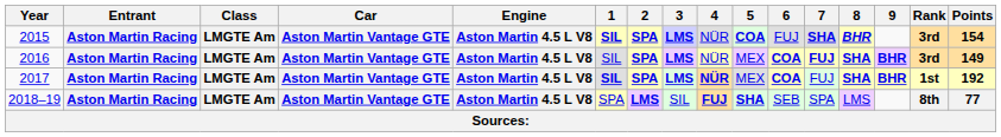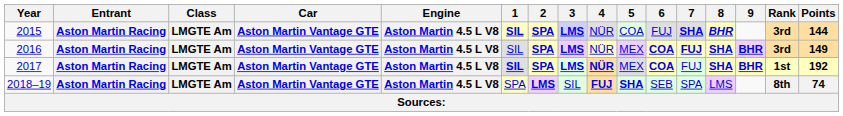2015 | 5: bold -> normal
2015 | Points: 154 -> 144
2018–19 | Points: 77 -> 74
